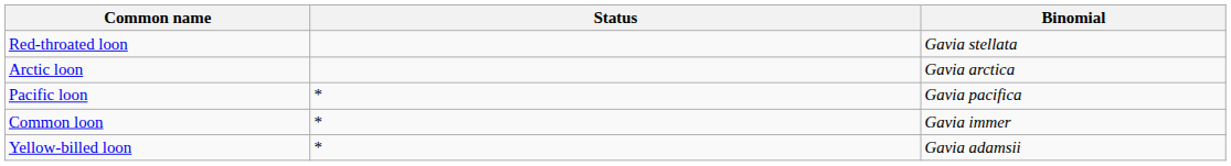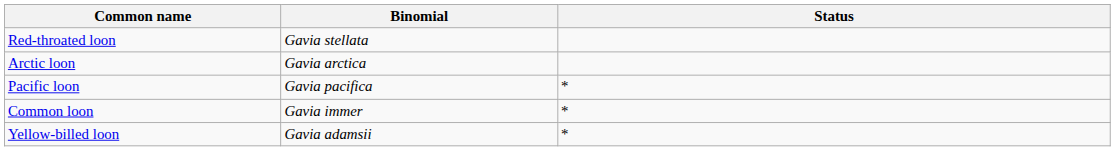columns swapped: Binomial <-> Status
